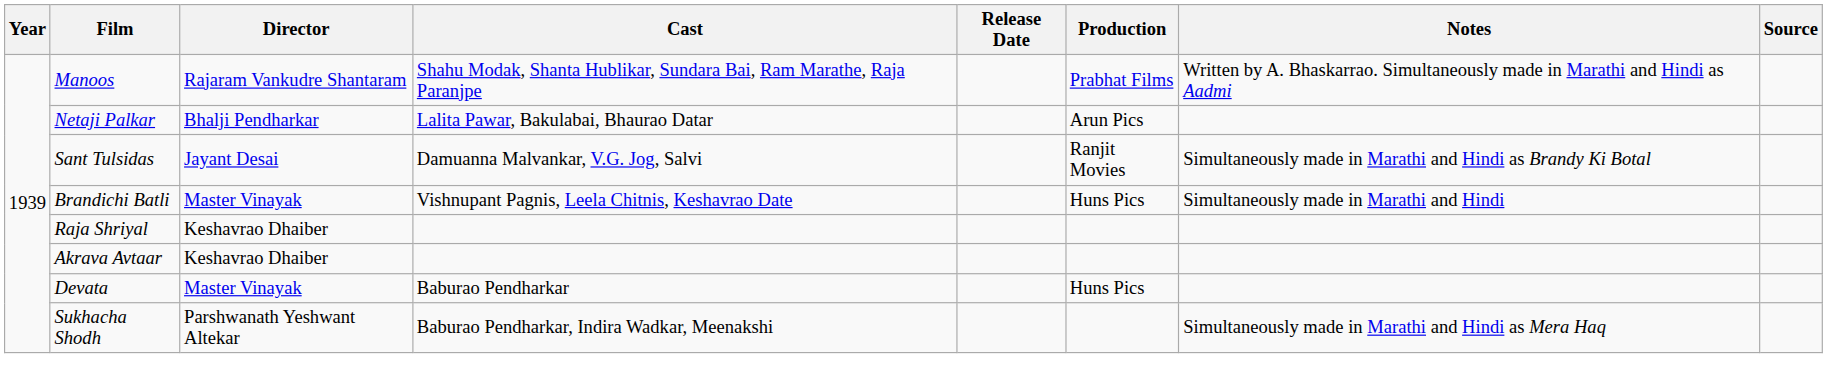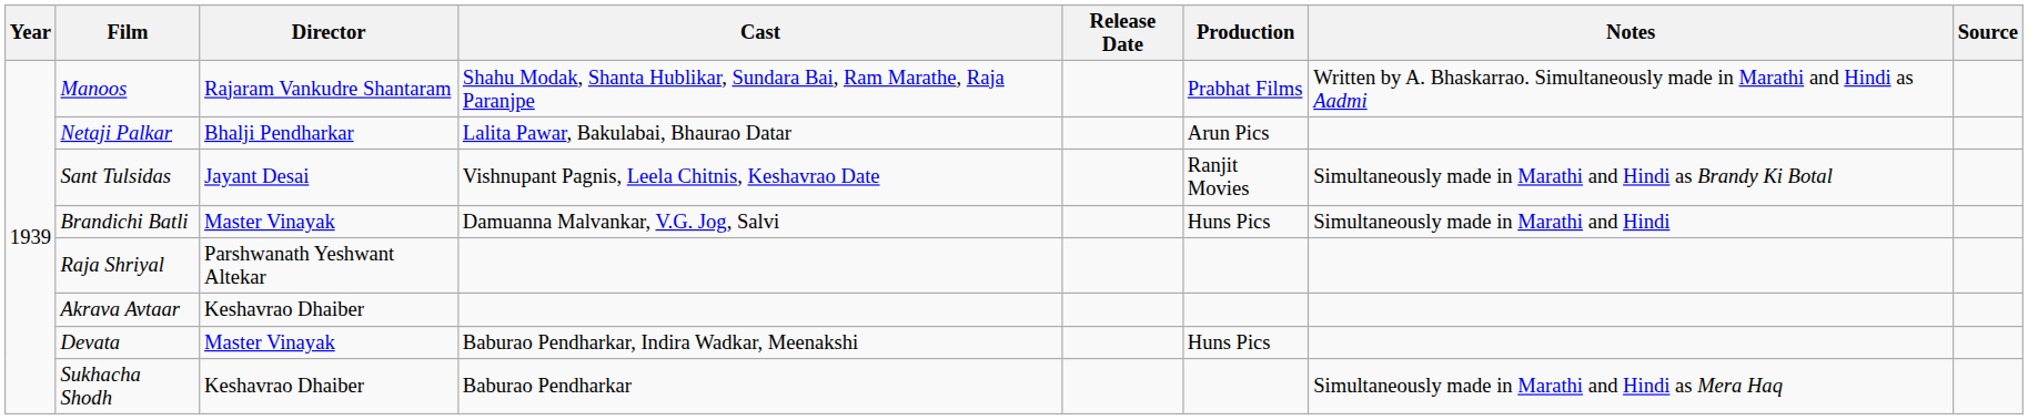Sant Tulsidas | Cast: Damuanna Malvankar, V.G. Jog, Salvi -> Vishnupant Pagnis, Leela Chitnis, Keshavrao Date
Brandichi Batli | Cast: Vishnupant Pagnis, Leela Chitnis, Keshavrao Date -> Damuanna Malvankar, V.G. Jog, Salvi
Raja Shriyal | Director: Keshavrao Dhaiber -> Parshwanath Yeshwant Altekar
Devata | Cast: Baburao Pendharkar -> Baburao Pendharkar, Indira Wadkar, Meenakshi
Sukhacha Shodh | Director: Parshwanath Yeshwant Altekar -> Keshavrao Dhaiber
Sukhacha Shodh | Cast: Baburao Pendharkar, Indira Wadkar, Meenakshi -> Baburao Pendharkar
